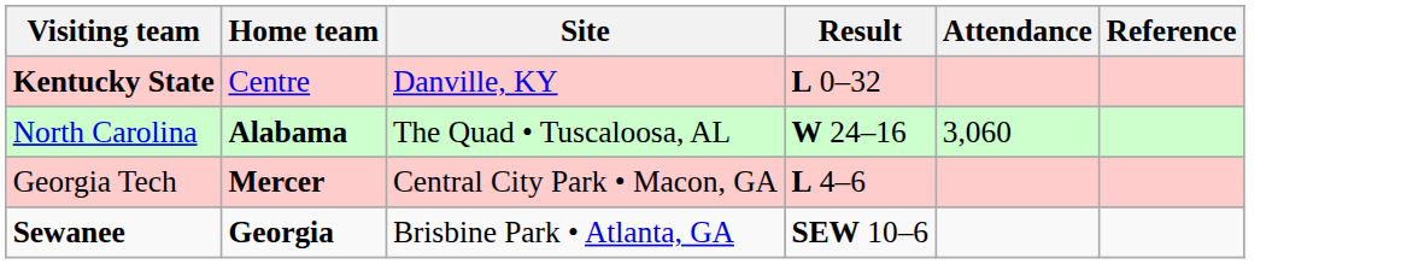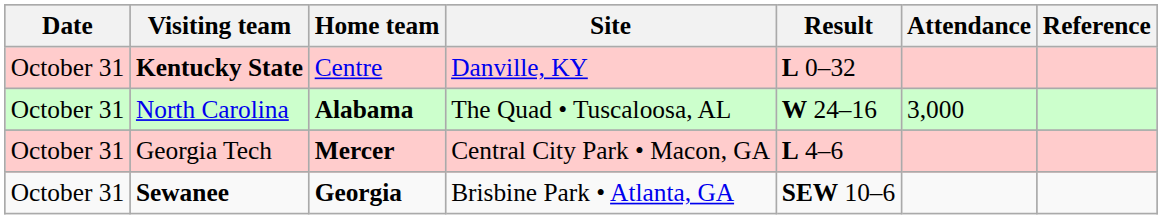+ column: Date | October 31 | October 31 | October 31 | October 31
North Carolina | Attendance: 3,060 -> 3,000
